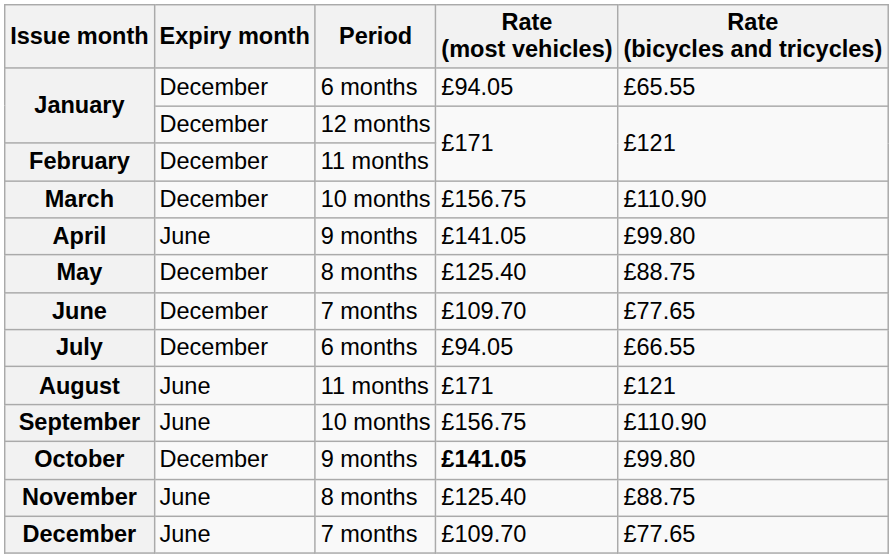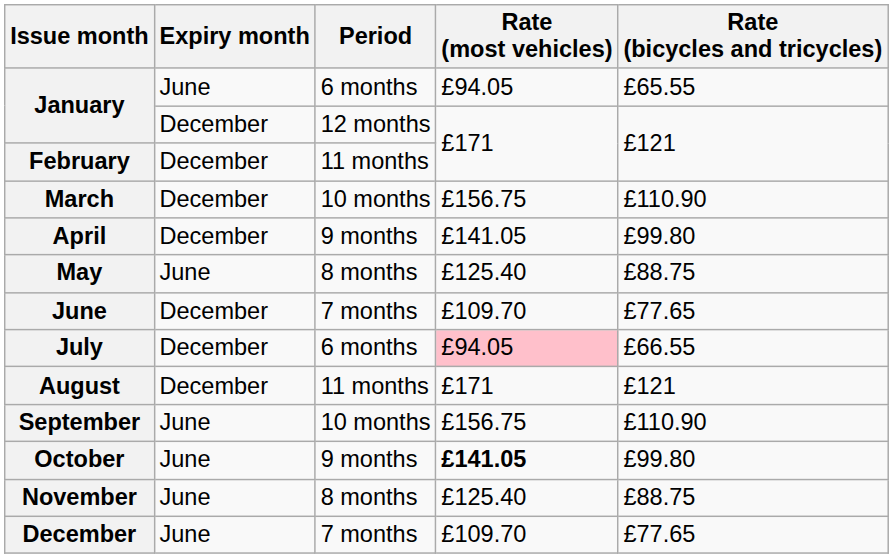January / 6 months | Expiry month: December -> June
April | Expiry month: June -> December
May | Expiry month: December -> June
July | Rate (most vehicles): no background -> pink background
August | Expiry month: June -> December
October | Expiry month: December -> June
